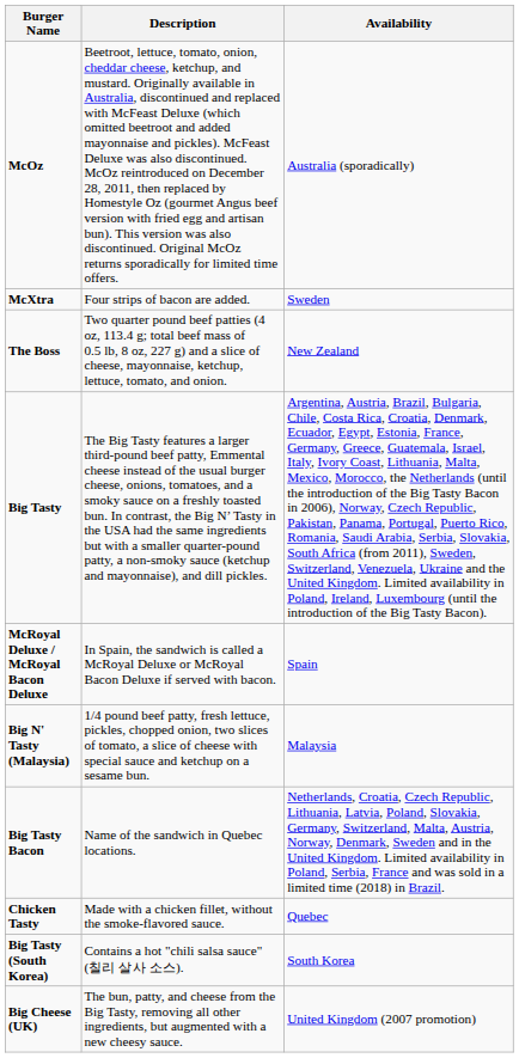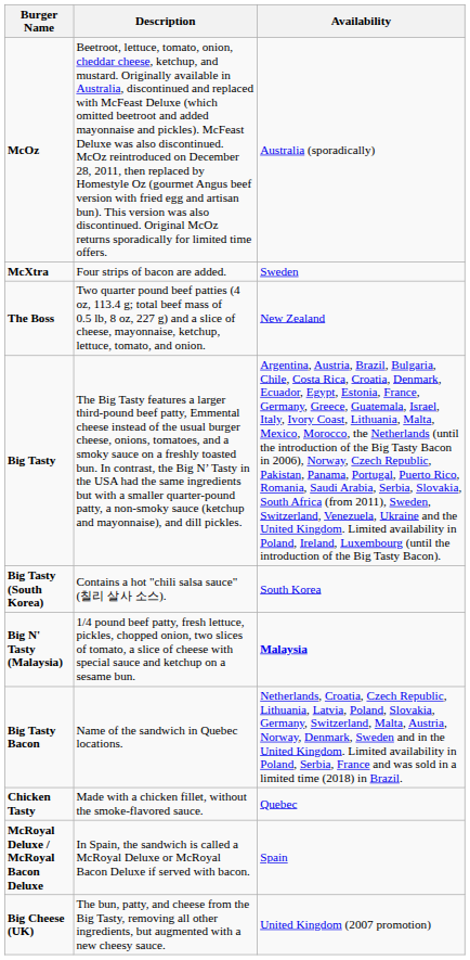rows swapped: Big Tasty (South Korea) <-> McRoyal Deluxe / McRoyal Bacon Deluxe
Big N' Tasty (Malaysia) | Availability: normal -> bold
